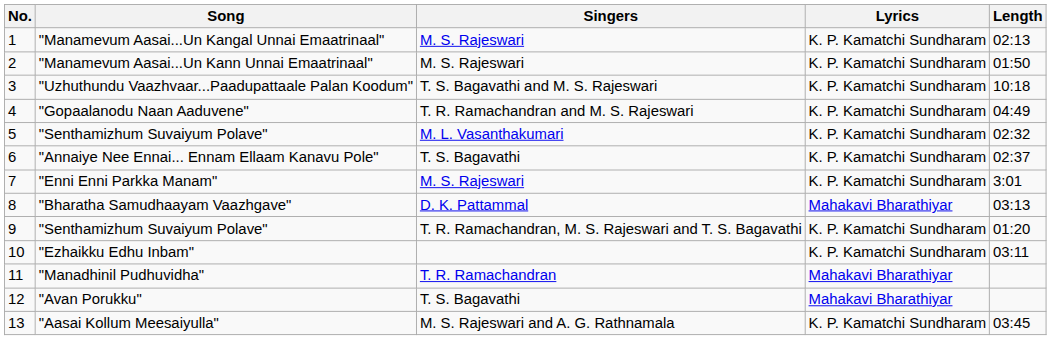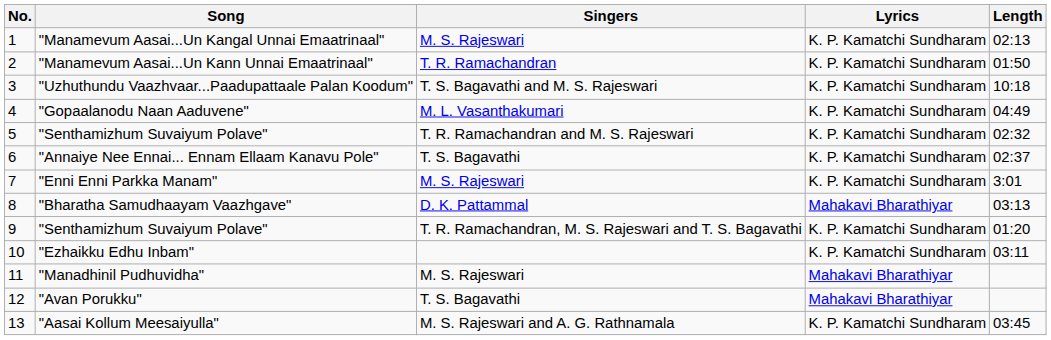"Manamevum Aasai...Un Kann Unnai Emaatrinaal" | Singers: M. S. Rajeswari -> T. R. Ramachandran
"Gopaalanodu Naan Aaduvene" | Singers: T. R. Ramachandran and M. S. Rajeswari -> M. L. Vasanthakumari
5 / "Senthamizhum Suvaiyum Polave" | Singers: M. L. Vasanthakumari -> T. R. Ramachandran and M. S. Rajeswari
"Manadhinil Pudhuvidha" | Singers: T. R. Ramachandran -> M. S. Rajeswari
